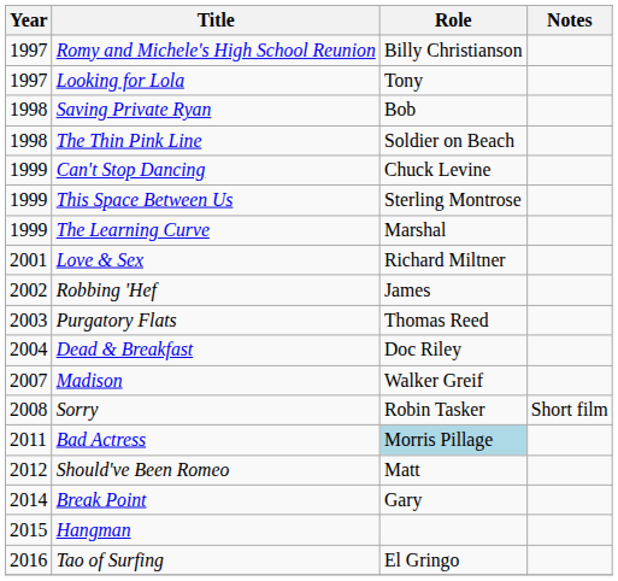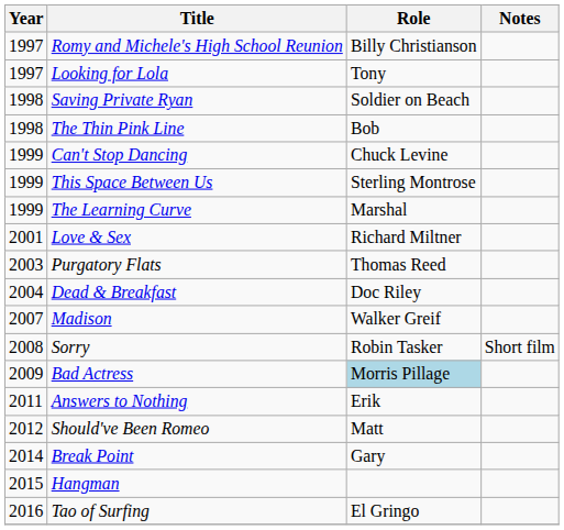Saving Private Ryan | Role: Bob -> Soldier on Beach
The Thin Pink Line | Role: Soldier on Beach -> Bob
- row: 2002 | Robbing 'Hef | James
Bad Actress | Year: 2011 -> 2009
+ row: 2011 | Answers to Nothing | Erik
